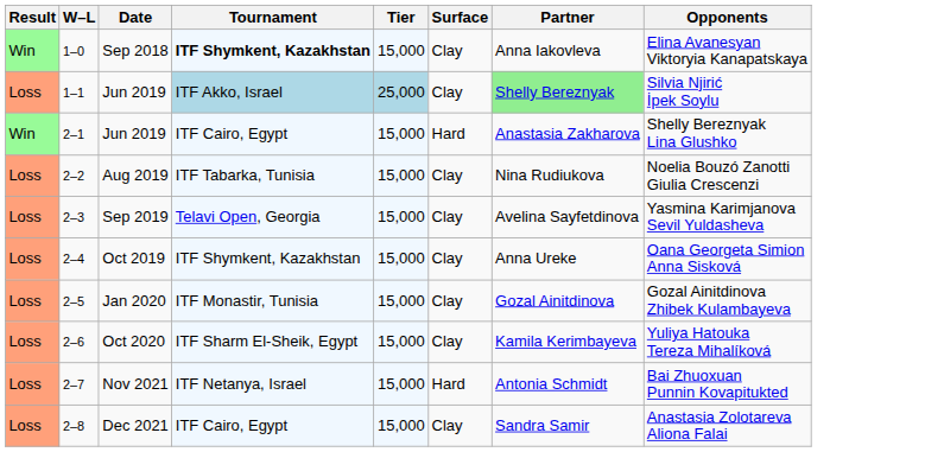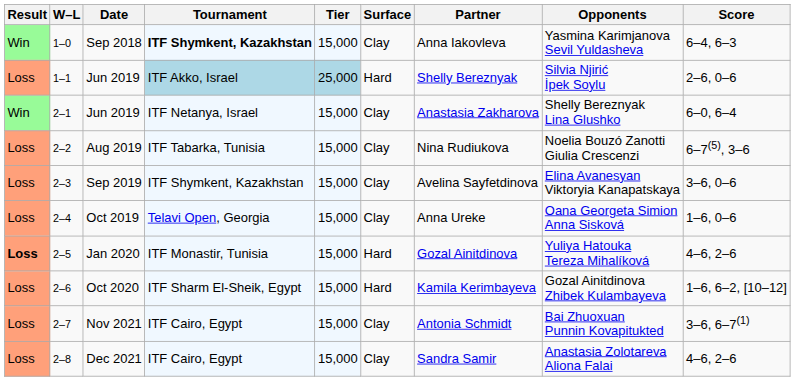+ column: Score | 6–4, 6–3 | 2–6, 0–6 | 6–0, 6–4 | 6–7(5), 3–6 | 3–6, 0–6 | 1–6, 0–6 | 4–6, 2–6 | 1–6, 6–2, [10–12] | 3–6, 6–7(1) | 4–6, 2–6
Sep 2018 | Opponents: Elina Avanesyan Viktoryia Kanapatskaya -> Yasmina Karimjanova Sevil Yuldasheva
1–1 / Jun 2019 | Surface: Clay -> Hard
1–1 / Jun 2019 | Partner: lightgreen background -> no background
2–1 / Jun 2019 | Tournament: ITF Cairo, Egypt -> ITF Netanya, Israel
2–1 / Jun 2019 | Surface: Hard -> Clay
Sep 2019 | Tournament: Telavi Open, Georgia -> ITF Shymkent, Kazakhstan
Sep 2019 | Opponents: Yasmina Karimjanova Sevil Yuldasheva -> Elina Avanesyan Viktoryia Kanapatskaya
Oct 2019 | Tournament: ITF Shymkent, Kazakhstan -> Telavi Open, Georgia
Jan 2020 | Result: normal -> bold
Jan 2020 | Surface: Clay -> Hard
Jan 2020 | Opponents: Gozal Ainitdinova Zhibek Kulambayeva -> Yuliya Hatouka Tereza Mihalíková
Oct 2020 | Surface: Clay -> Hard
Oct 2020 | Opponents: Yuliya Hatouka Tereza Mihalíková -> Gozal Ainitdinova Zhibek Kulambayeva
Nov 2021 | Tournament: ITF Netanya, Israel -> ITF Cairo, Egypt
Nov 2021 | Surface: Hard -> Clay
